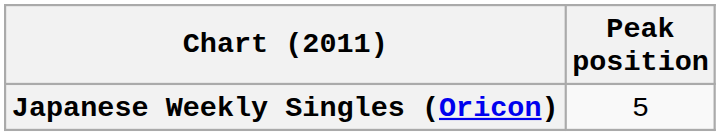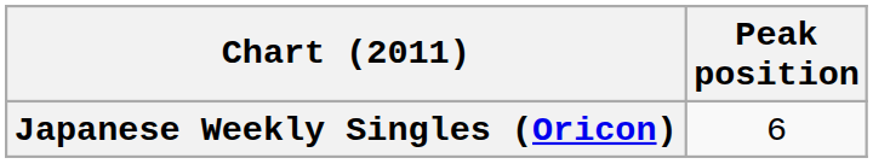Japanese Weekly Singles (Oricon) | Peak position: 5 -> 6
